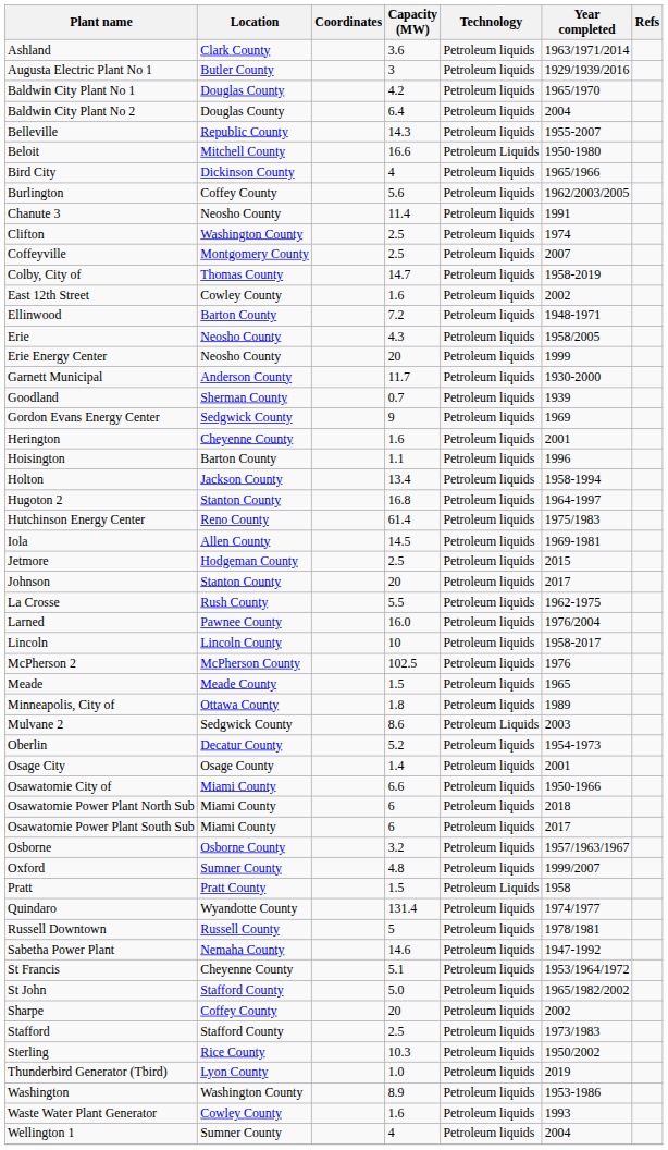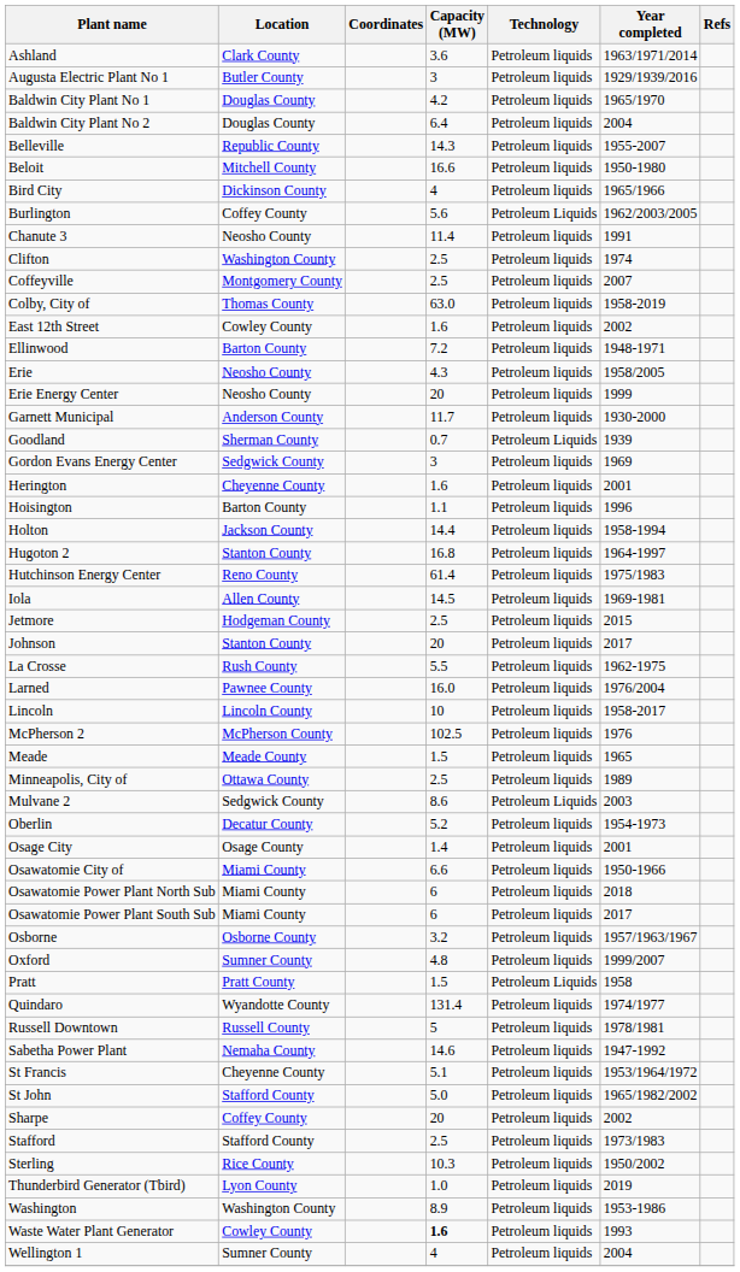Beloit | Technology: Petroleum Liquids -> Petroleum liquids
Burlington | Technology: Petroleum liquids -> Petroleum Liquids
Colby, City of | Capacity (MW): 14.7 -> 63.0
Goodland | Technology: Petroleum liquids -> Petroleum Liquids
Gordon Evans Energy Center | Capacity (MW): 9 -> 3
Holton | Capacity (MW): 13.4 -> 14.4
Minneapolis, City of | Capacity (MW): 1.8 -> 2.5
Waste Water Plant Generator | Capacity (MW): normal -> bold
